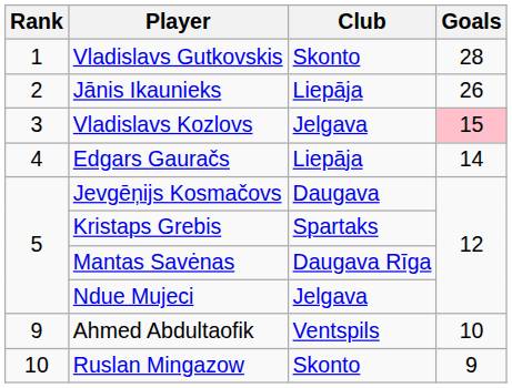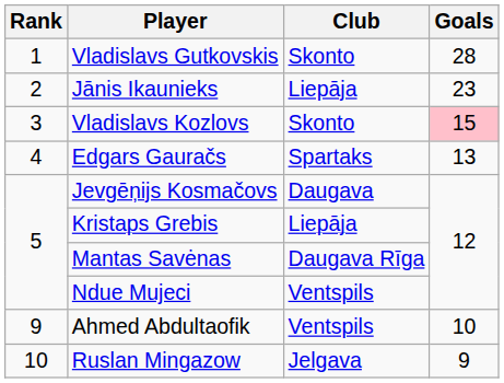Jānis Ikaunieks | Goals: 26 -> 23
Vladislavs Kozlovs | Club: Jelgava -> Skonto
Edgars Gauračs | Club: Liepāja -> Spartaks
Edgars Gauračs | Goals: 14 -> 13
Kristaps Grebis | Club: Spartaks -> Liepāja
Ndue Mujeci | Club: Jelgava -> Ventspils
Ruslan Mingazow | Club: Skonto -> Jelgava
